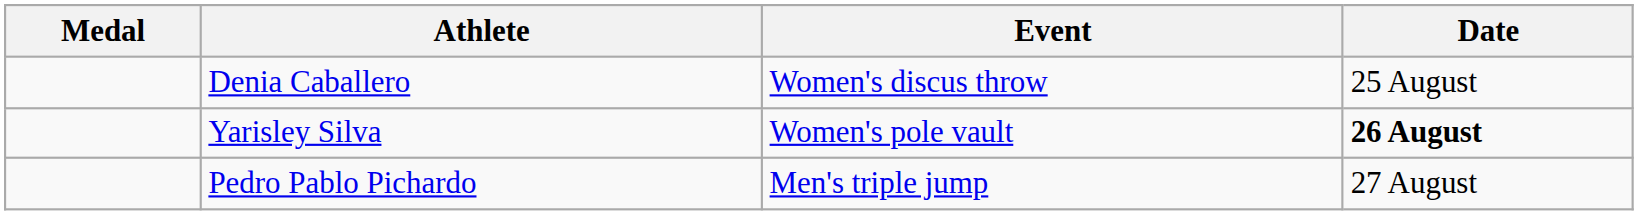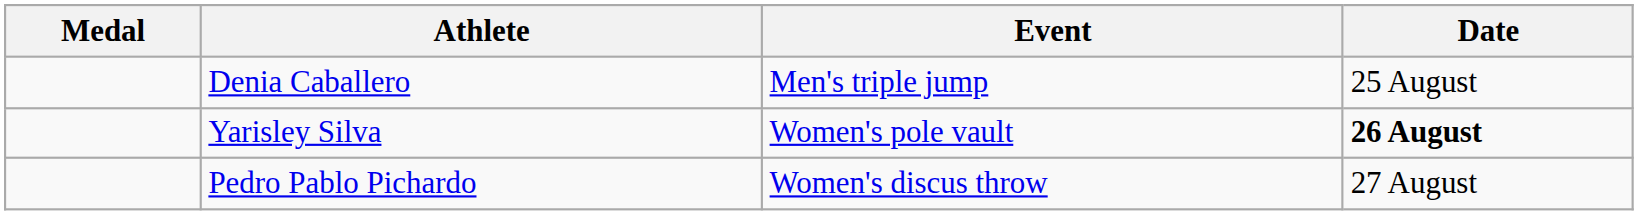Denia Caballero | Event: Women's discus throw -> Men's triple jump
Pedro Pablo Pichardo | Event: Men's triple jump -> Women's discus throw
